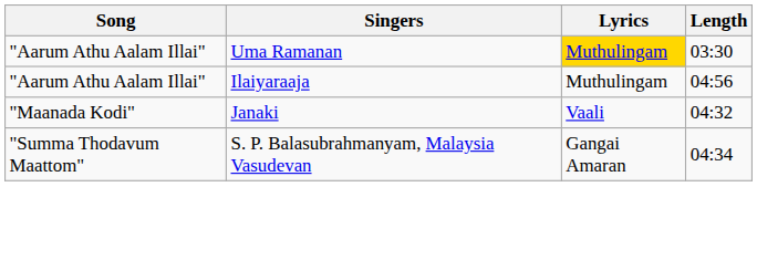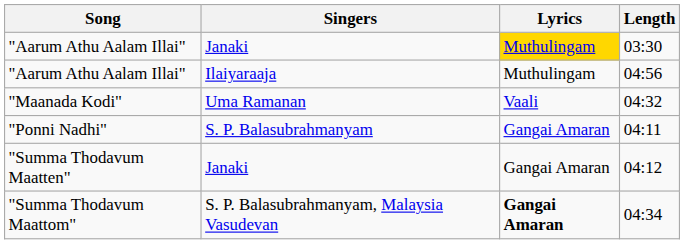03:30 | Singers: Uma Ramanan -> Janaki
04:32 | Singers: Janaki -> Uma Ramanan
+ row: "Ponni Nadhi" | S. P. Balasubrahmanyam | Gangai Amaran | 04:11
+ row: "Summa Thodavum Maatten" | Janaki | Gangai Amaran | 04:12
04:34 | Lyrics: normal -> bold
